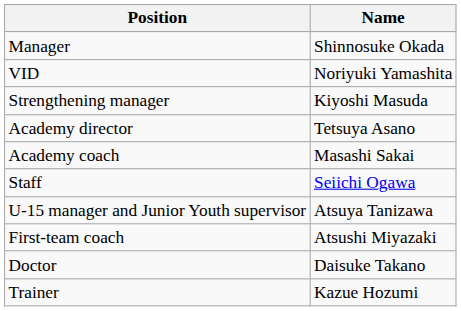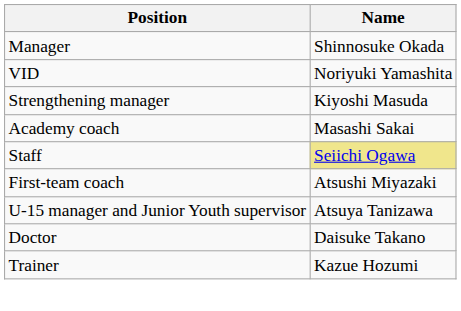- row: Academy director | Tetsuya Asano
Staff | Name: no background -> khaki background
rows swapped: U-15 manager and Junior Youth supervisor <-> First-team coach
